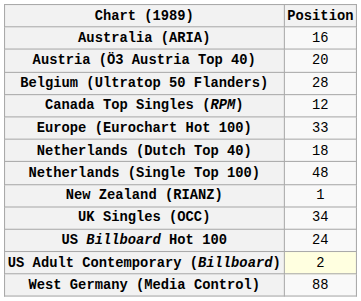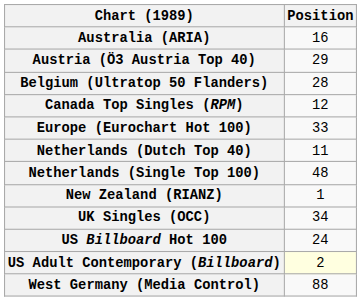Austria (Ö3 Austria Top 40) | Position: 20 -> 29
Netherlands (Dutch Top 40) | Position: 18 -> 11
